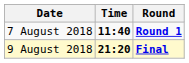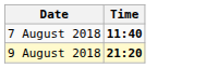- column: Round | Round 1 | Final
